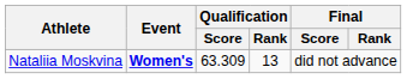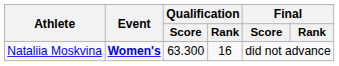Nataliia Moskvina | Qualification / Score: 63.309 -> 63.300
Nataliia Moskvina | Qualification / Rank: 13 -> 16
